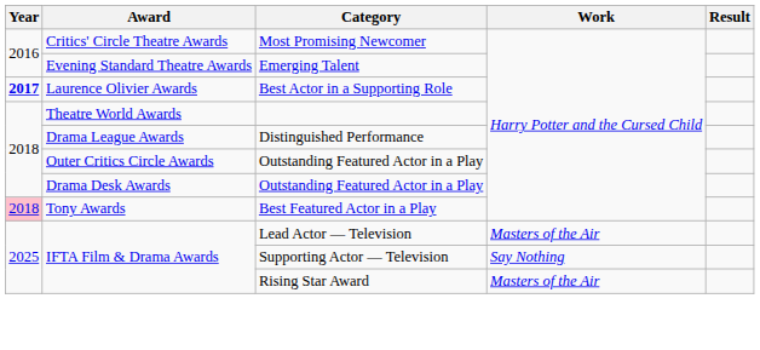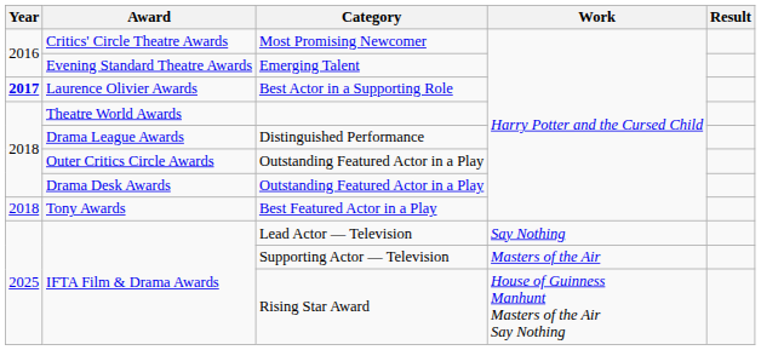Best Featured Actor in a Play | Year: pink background -> no background
Lead Actor — Television | Work: Masters of the Air -> Say Nothing
Supporting Actor — Television | Work: Say Nothing -> Masters of the Air
Rising Star Award | Work: Masters of the Air -> House of Guinness Manhunt Masters of the Air Say Nothing
